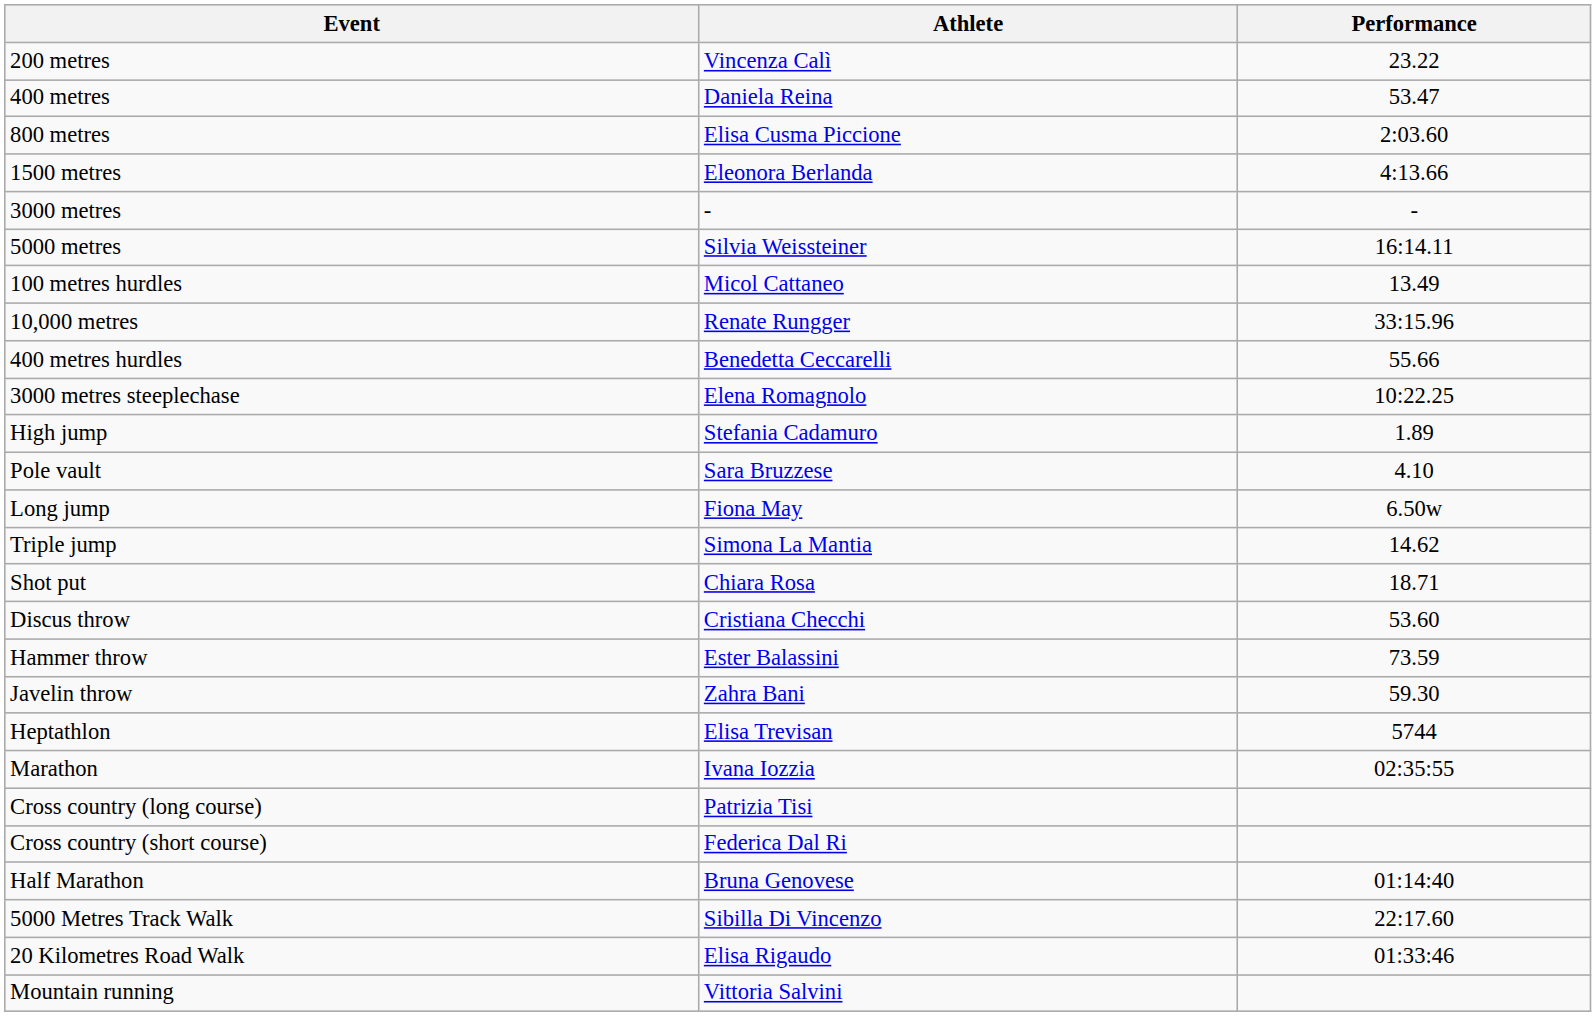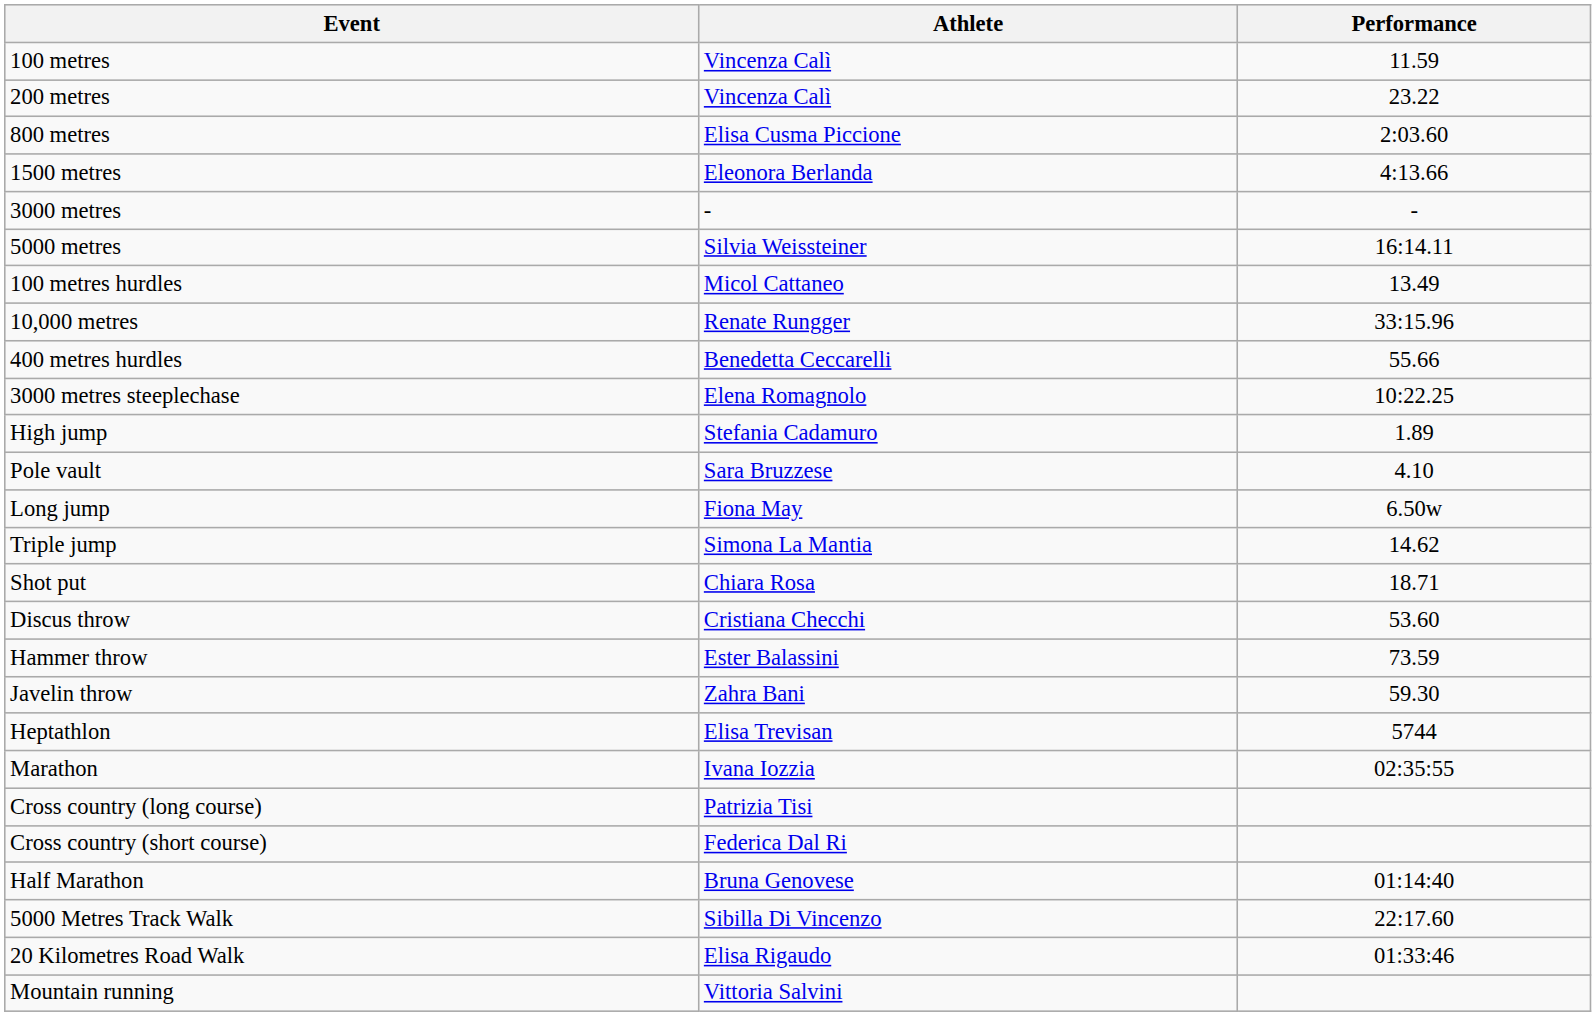+ row: 100 metres | Vincenza Calì | 11.59
- row: 400 metres | Daniela Reina | 53.47
